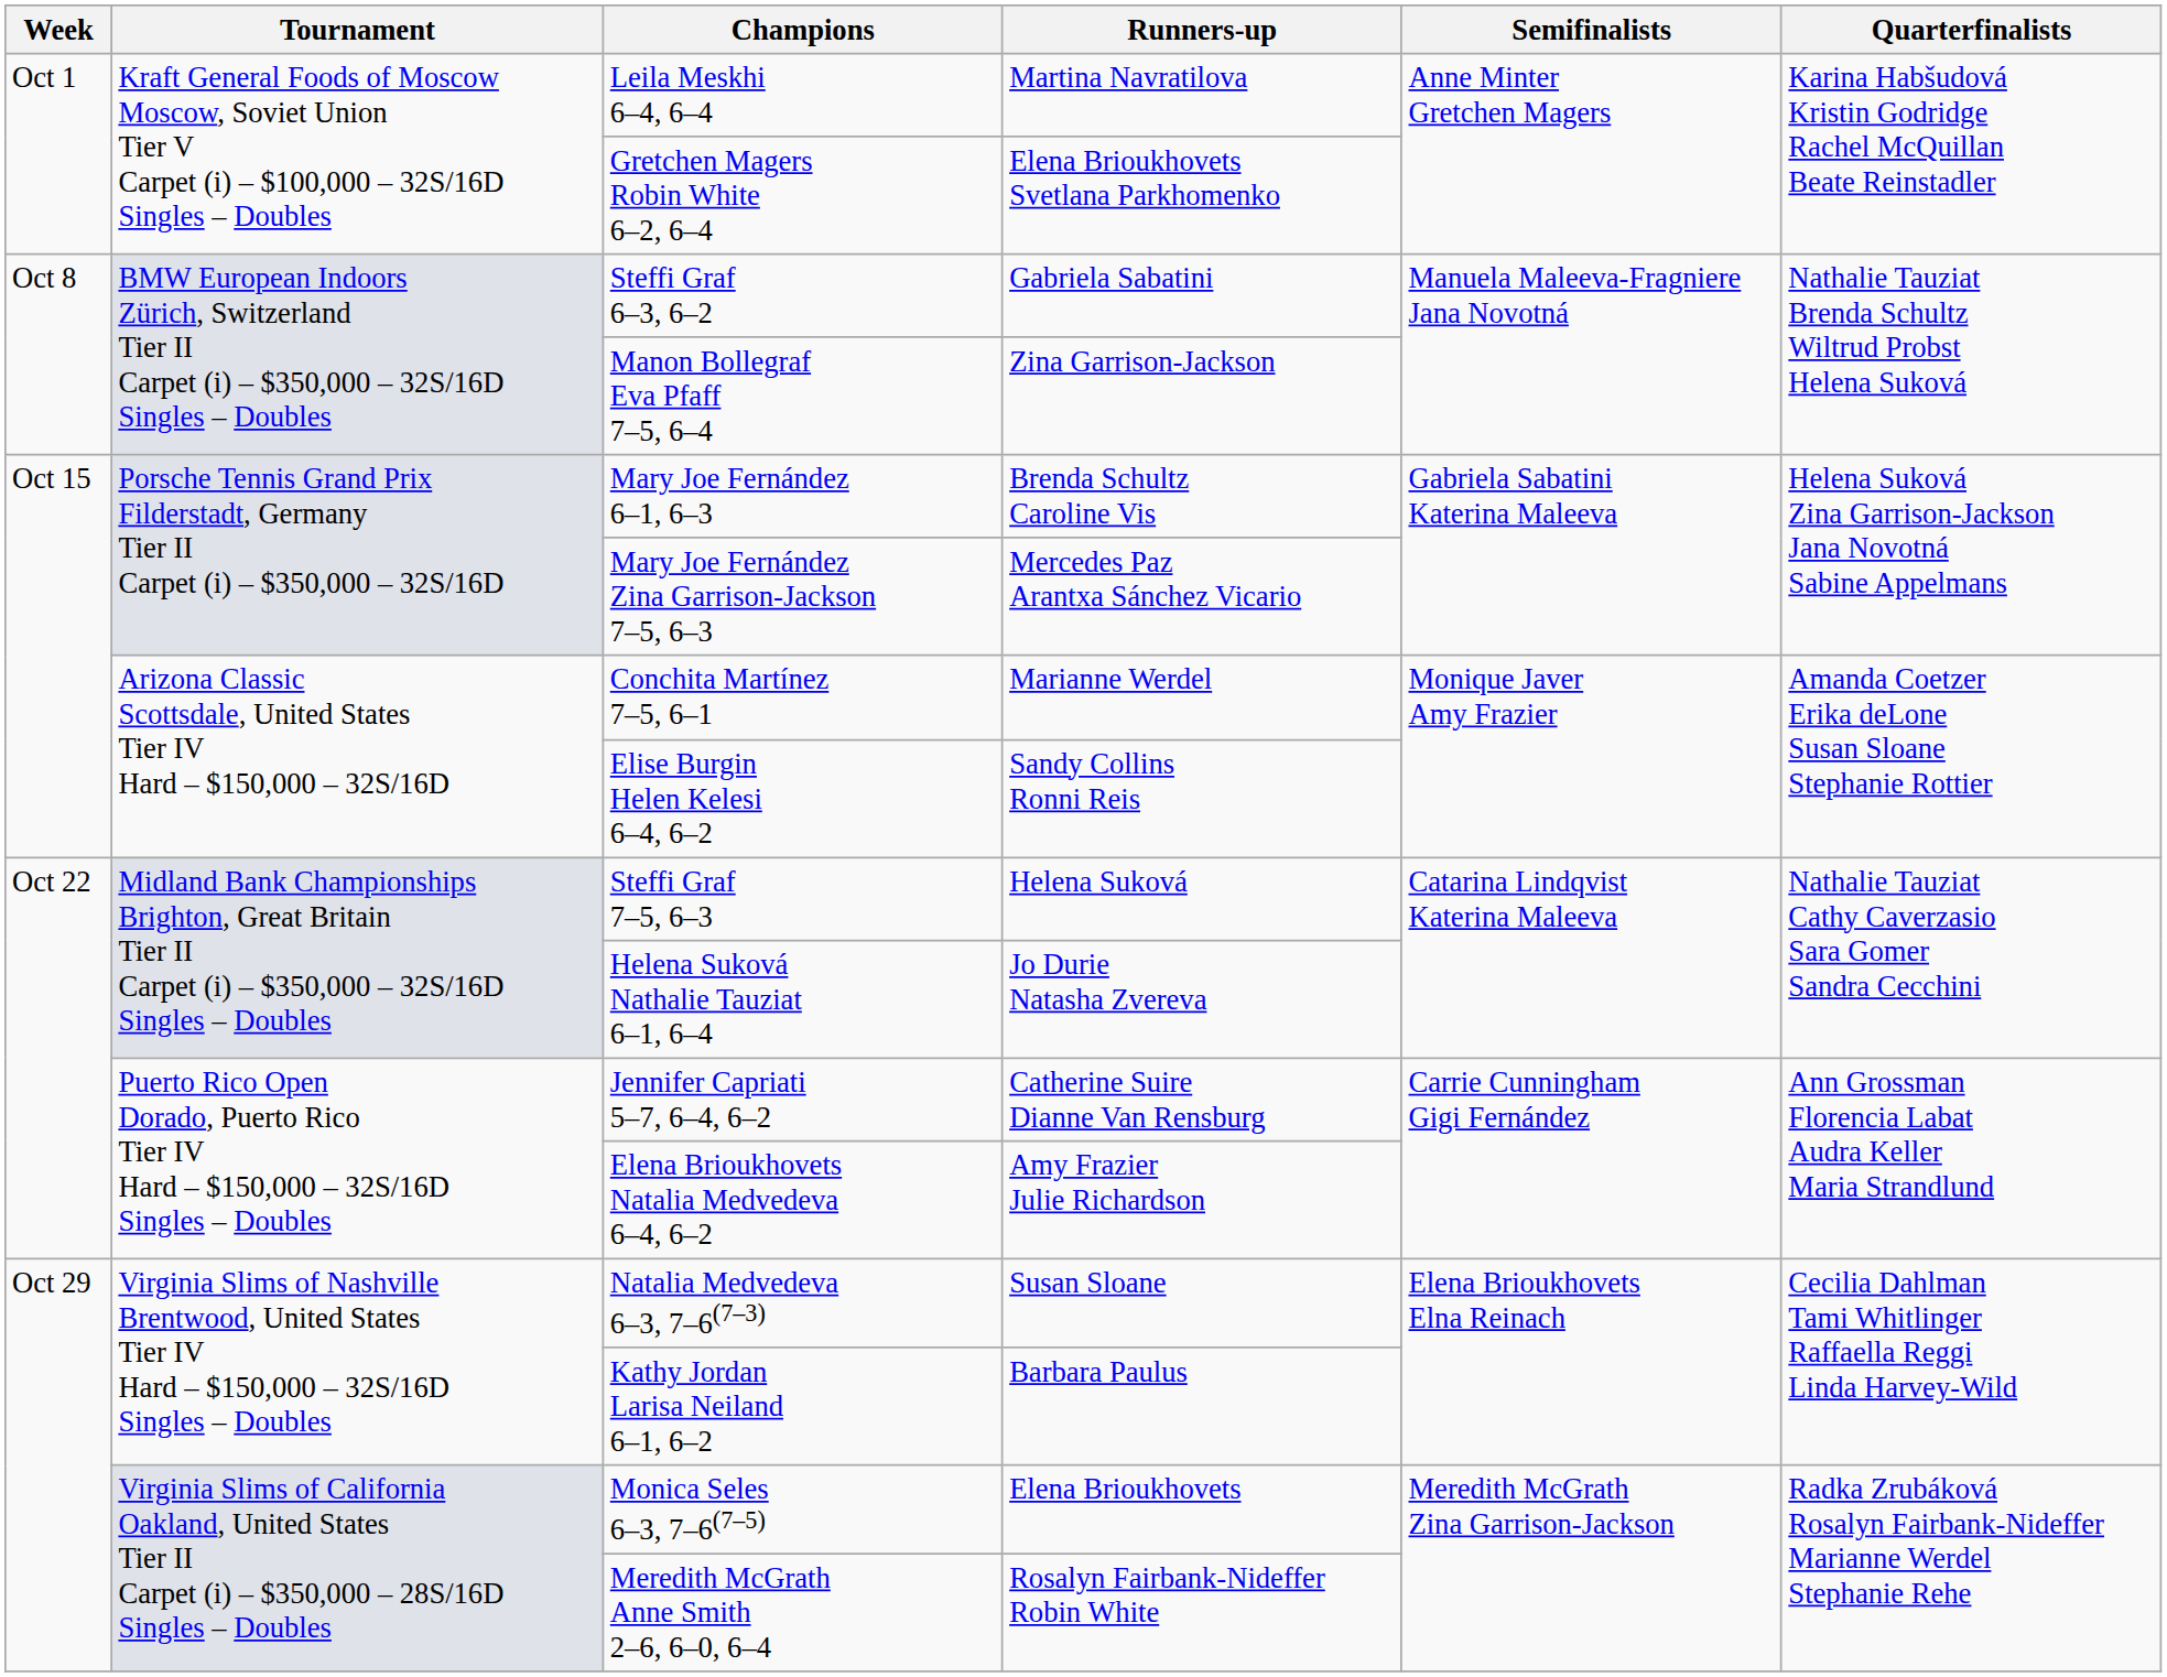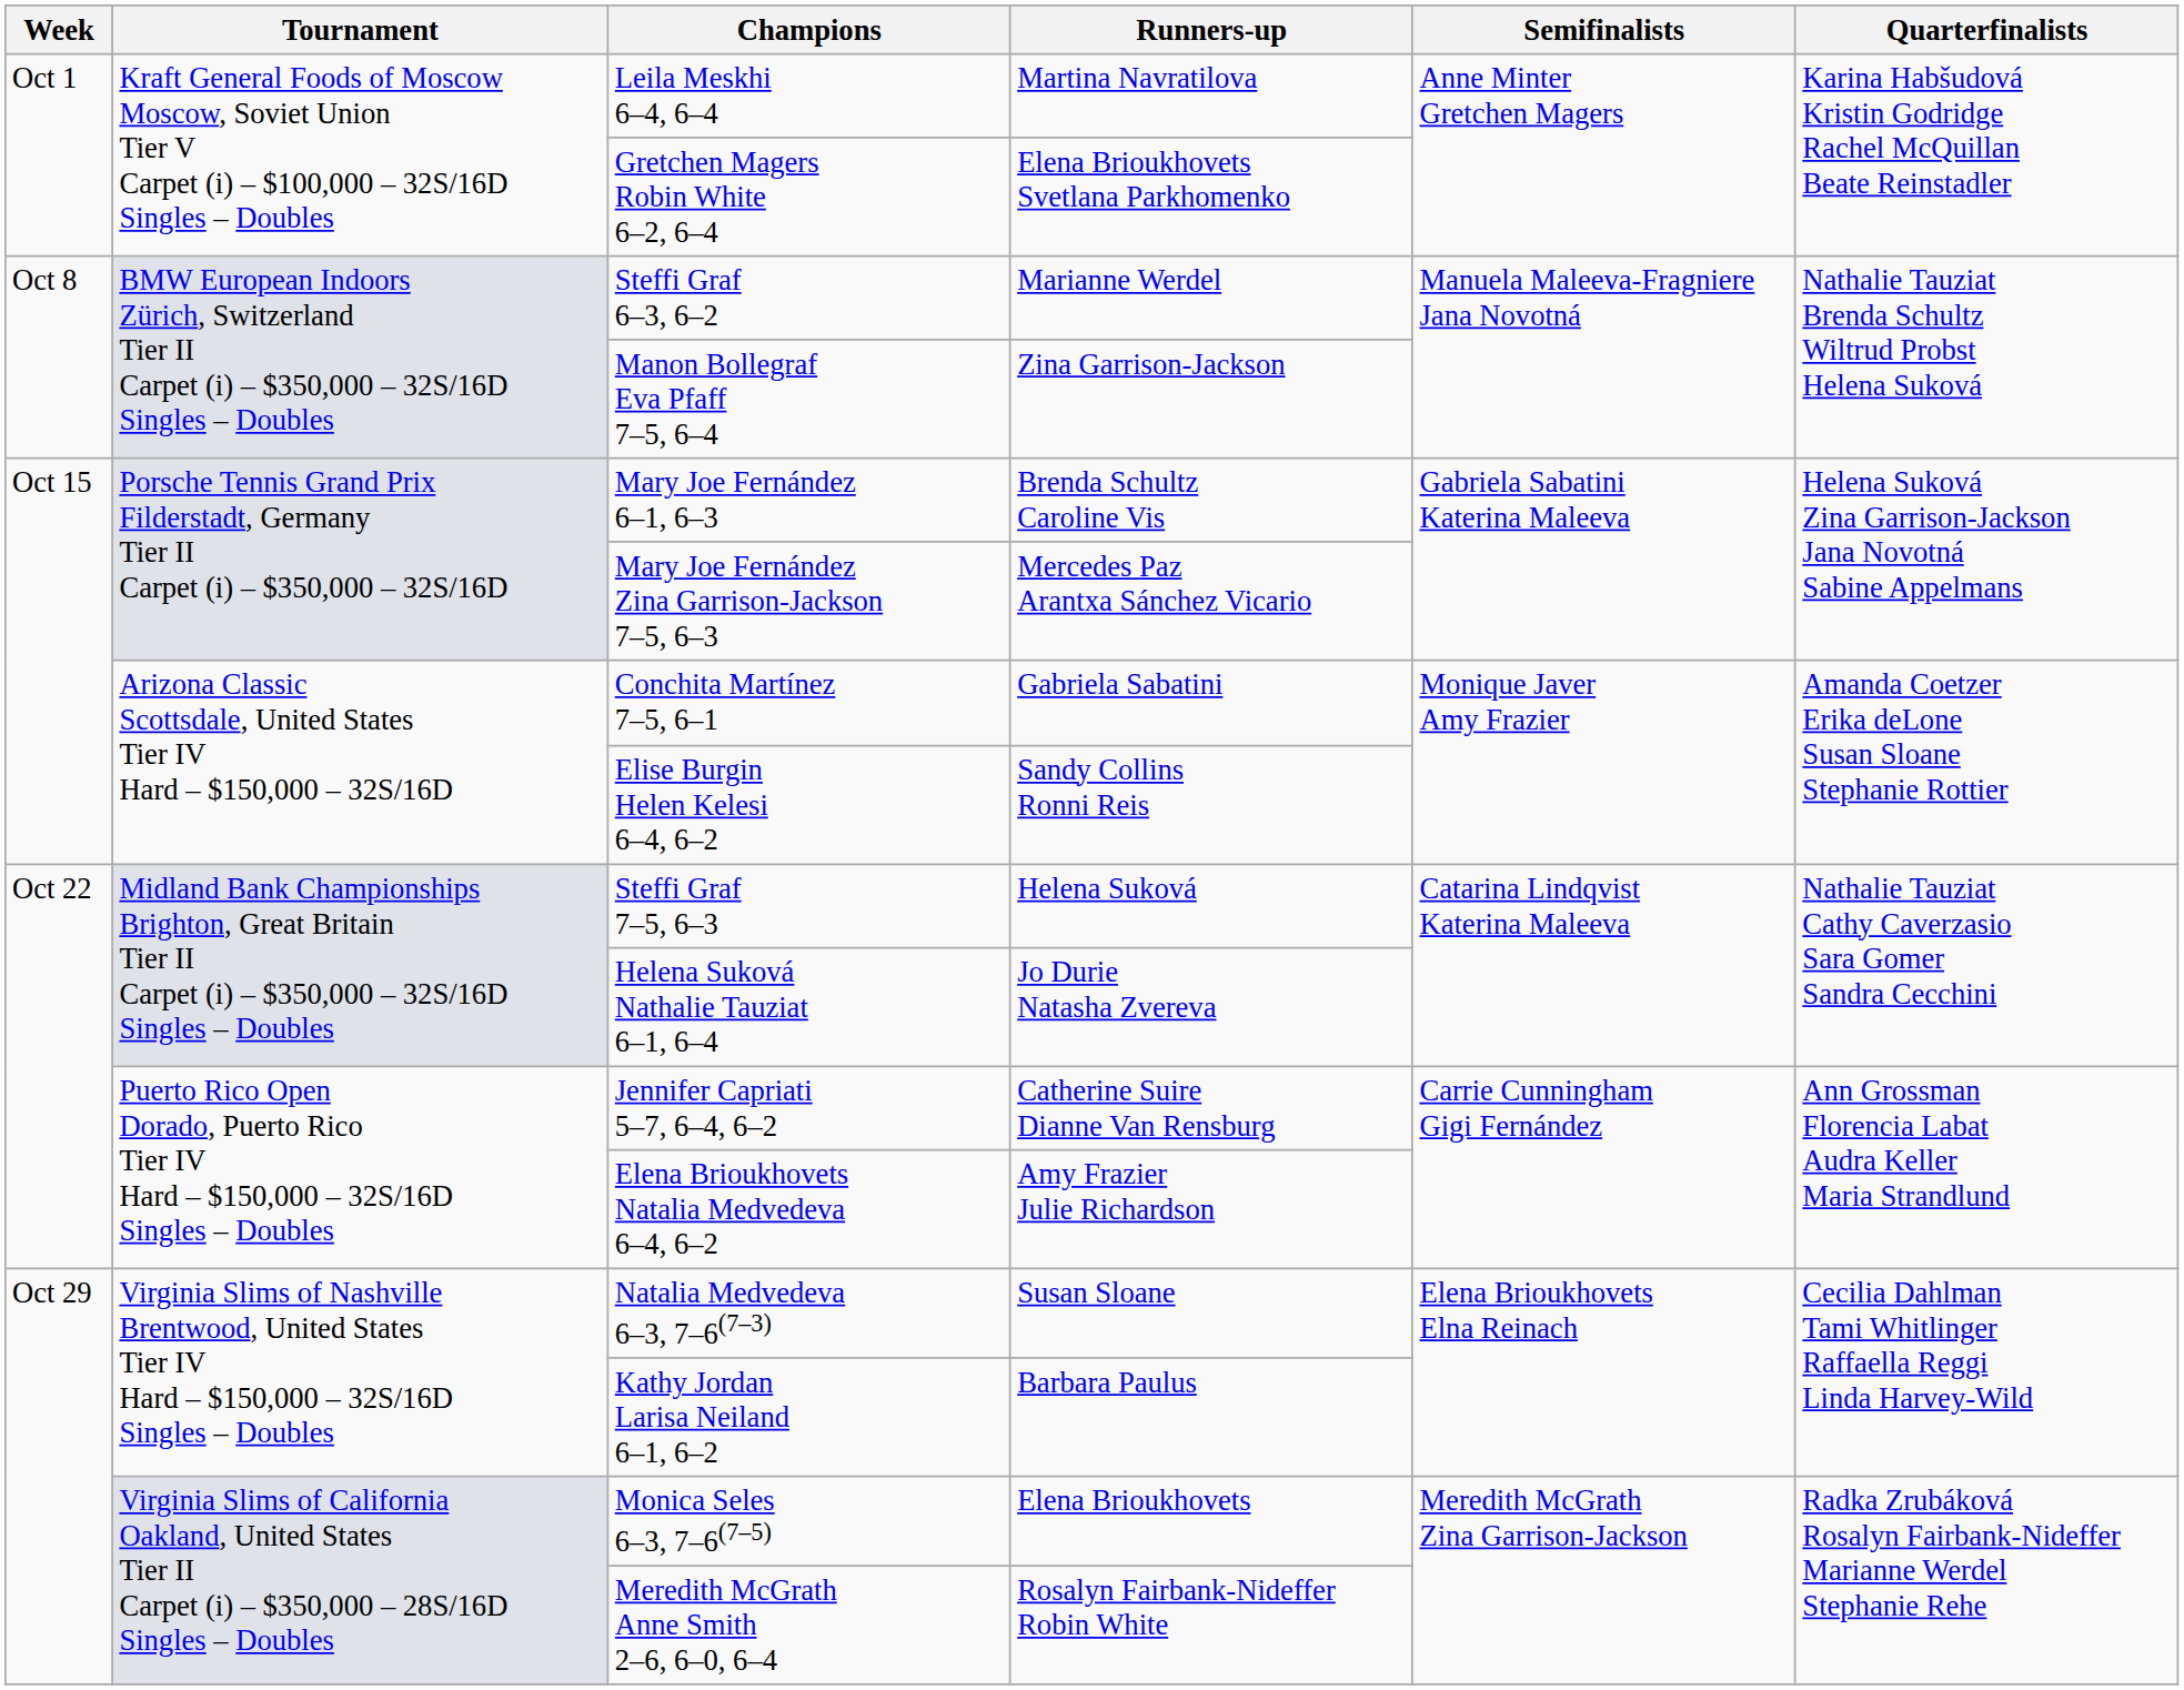Steffi Graf 6–3, 6–2 | Runners-up: Gabriela Sabatini -> Marianne Werdel
Conchita Martínez 7–5, 6–1 | Runners-up: Marianne Werdel -> Gabriela Sabatini
